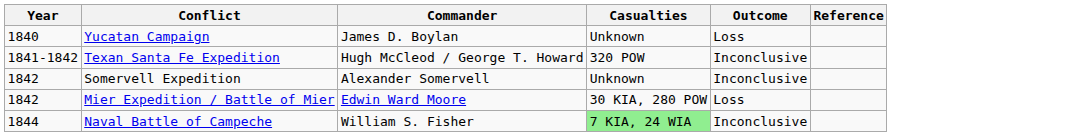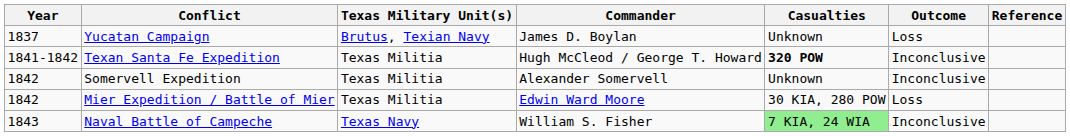+ column: Texas Military Unit(s) | Brutus, Texian Navy | Texas Militia | Texas Militia | Texas Militia | Texas Navy
Yucatan Campaign | Year: 1840 -> 1837
Texan Santa Fe Expedition | Casualties: normal -> bold
Naval Battle of Campeche | Year: 1844 -> 1843
